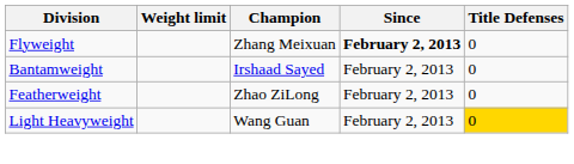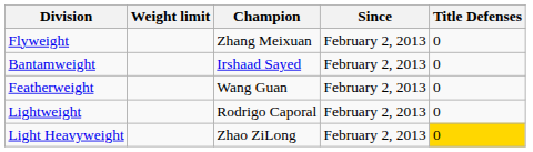Flyweight | Since: bold -> normal
Featherweight | Champion: Zhao ZiLong -> Wang Guan
+ row: Lightweight | Rodrigo Caporal | February 2, 2013 | 0
Light Heavyweight | Champion: Wang Guan -> Zhao ZiLong
